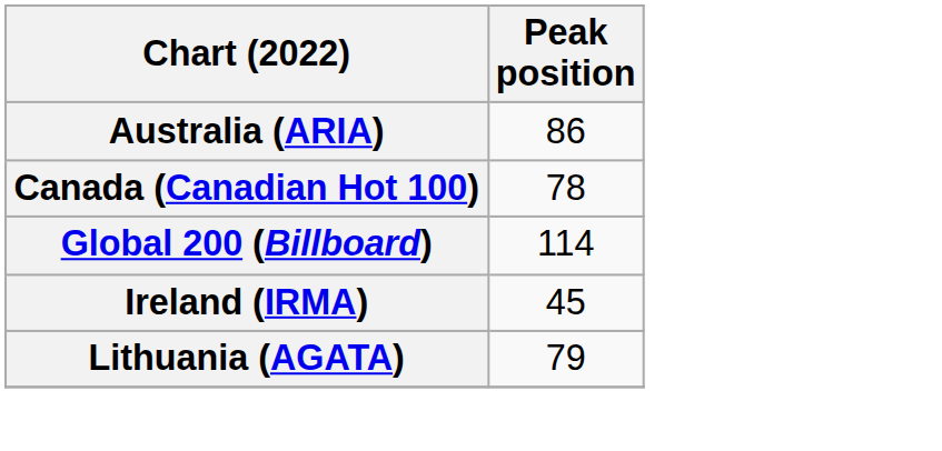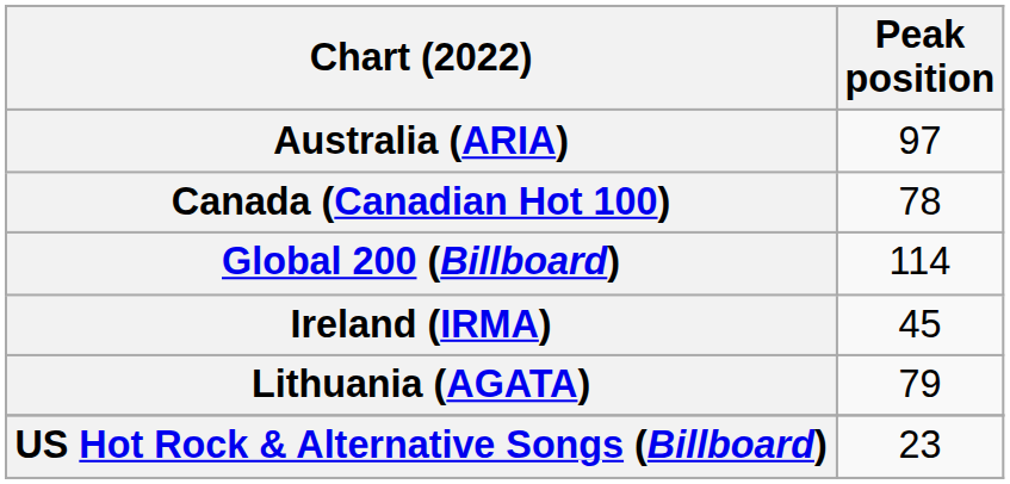Australia (ARIA) | Peak position: 86 -> 97
+ row: US Hot Rock & Alternative Songs (Billboard) | 23
